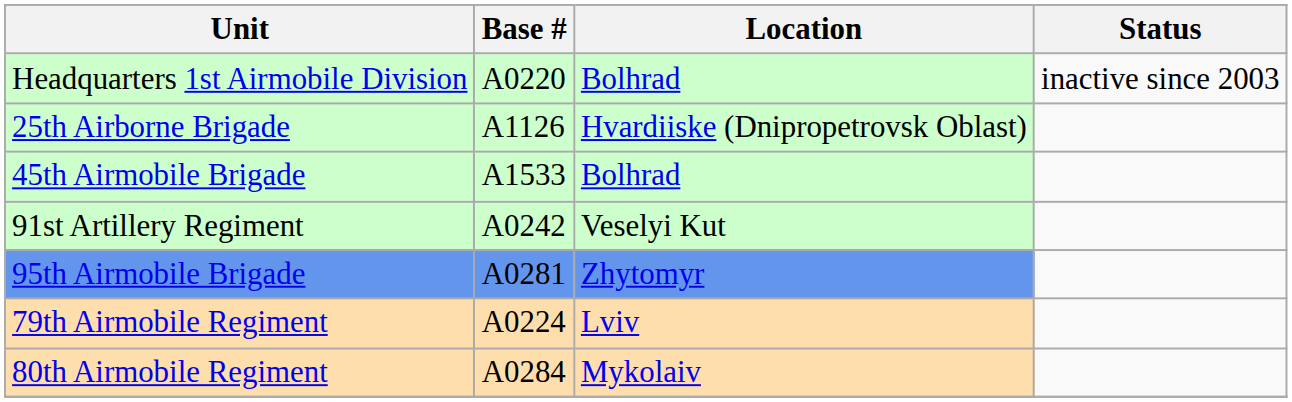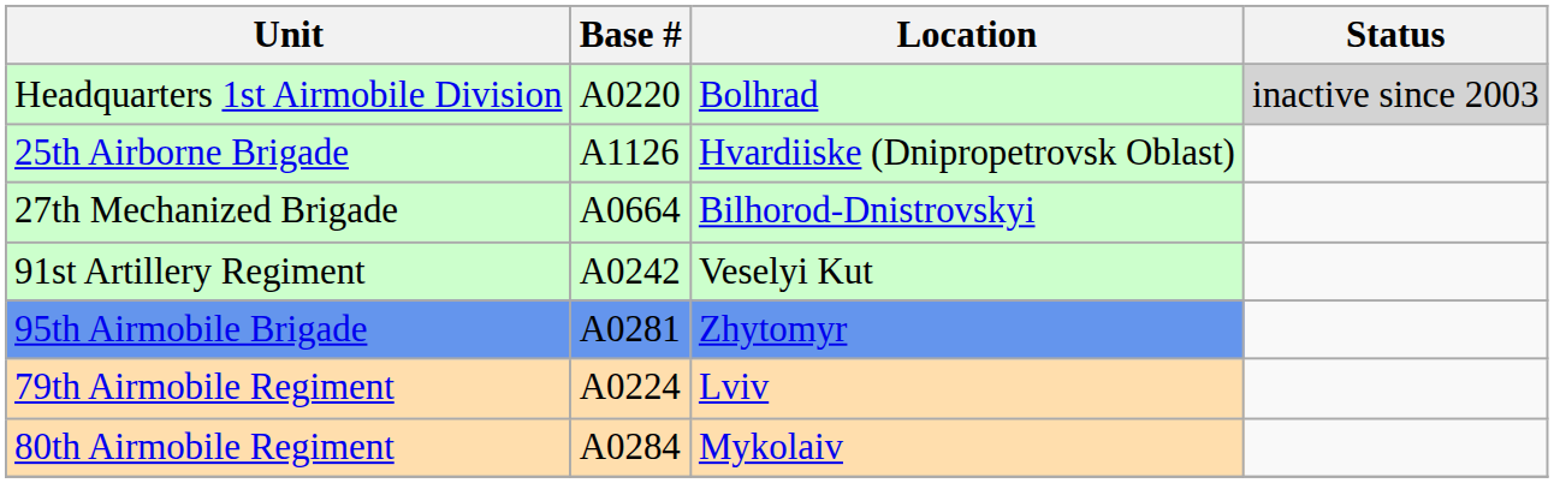Headquarters 1st Airmobile Division | Status: no background -> lightgrey background
- row: 45th Airmobile Brigade | А1533 | Bolhrad
+ row: 27th Mechanized Brigade | А0664 | Bilhorod-Dnistrovskyi
